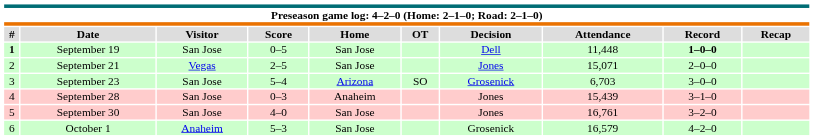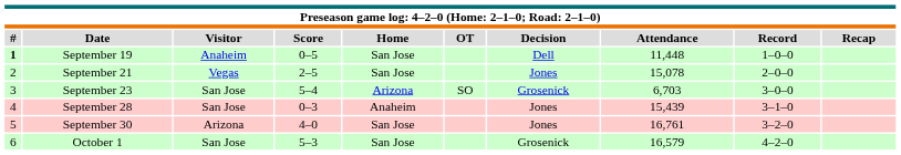September 19 | Visitor: San Jose -> Anaheim
September 19 | Record: bold -> normal
September 21 | Attendance: 15,071 -> 15,078
September 30 | Visitor: San Jose -> Arizona
October 1 | Visitor: Anaheim -> San Jose
